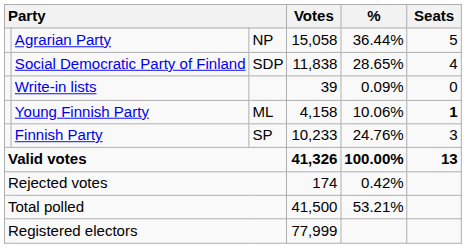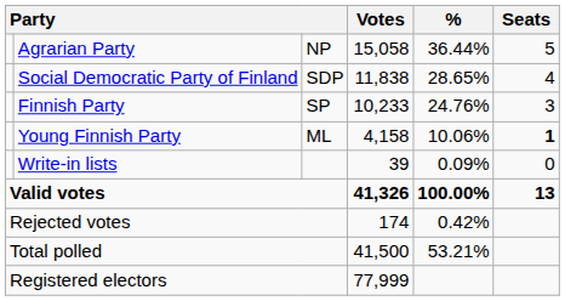rows swapped: Finnish Party <-> Write-in lists
